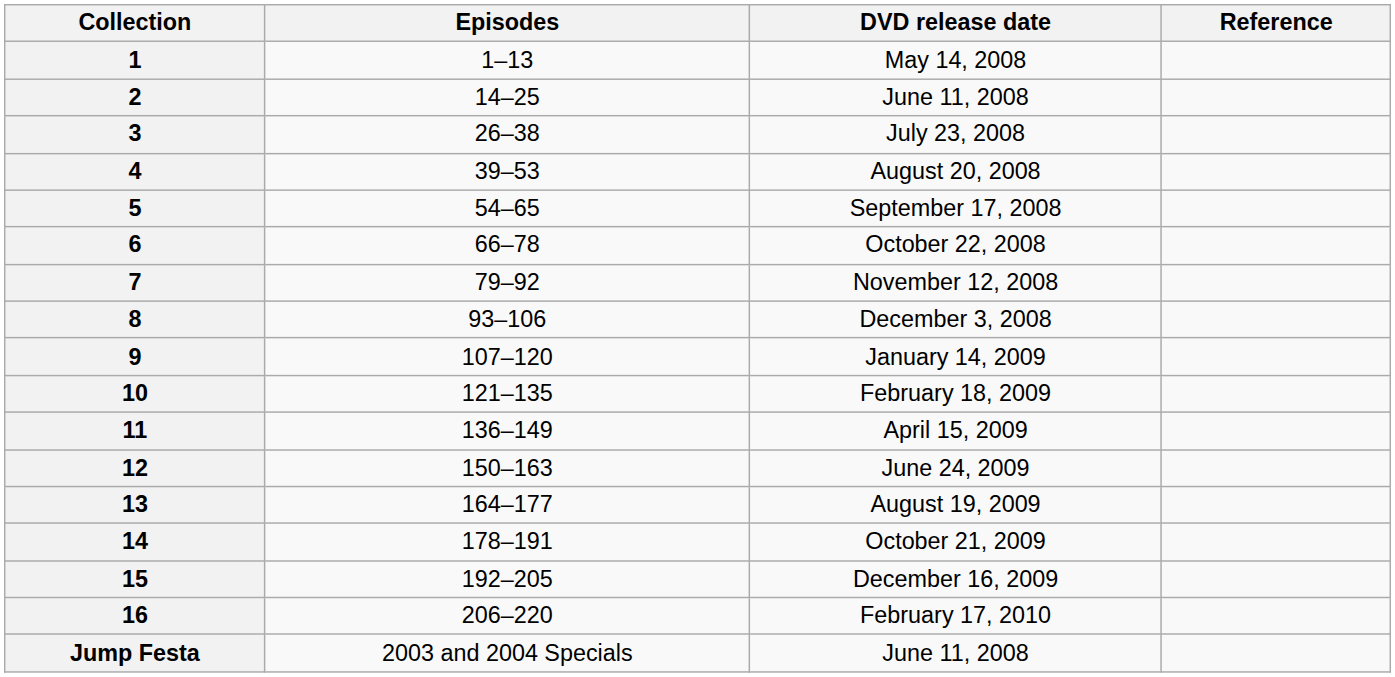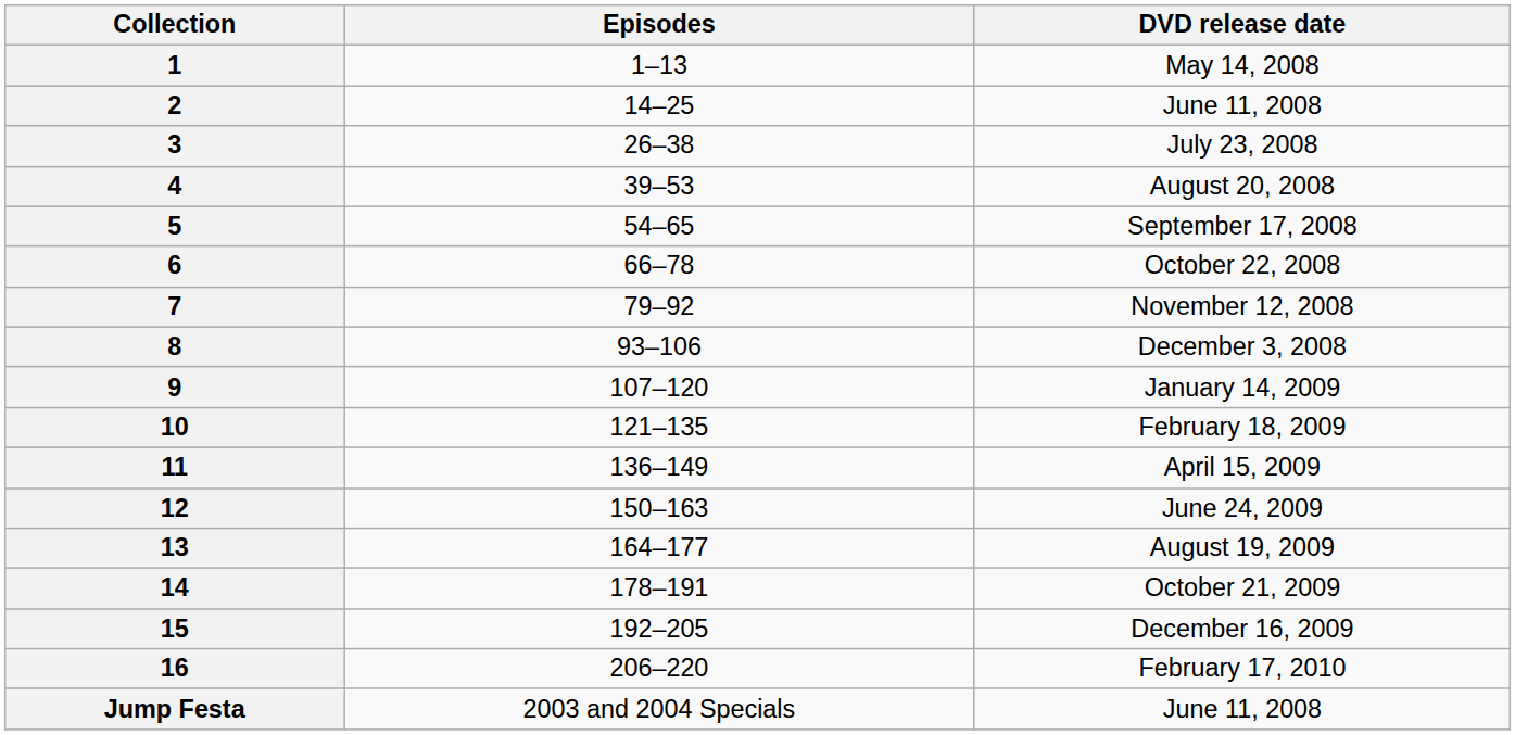- column: Reference
